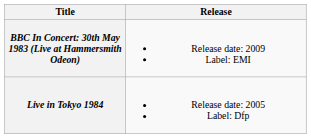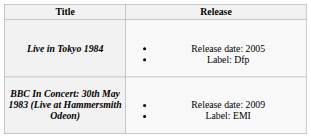rows swapped: Live in Tokyo 1984 <-> BBC In Concert: 30th May 1983 (Live at Hammersmith Odeon)
